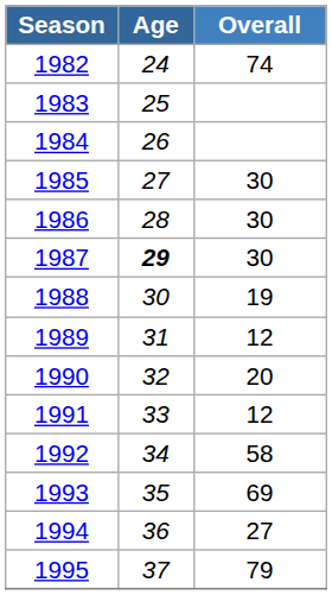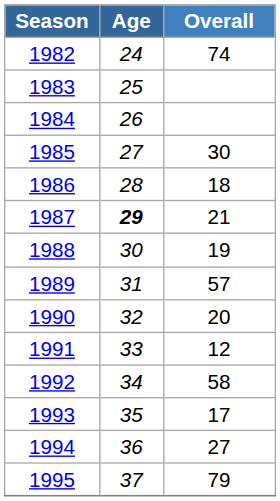1986 | Overall: 30 -> 18
1987 | Overall: 30 -> 21
1989 | Overall: 12 -> 57
1993 | Overall: 69 -> 17
